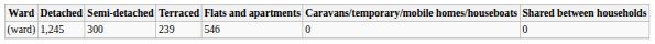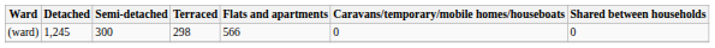(ward) | Terraced: 239 -> 298
(ward) | Flats and apartments: 546 -> 566
